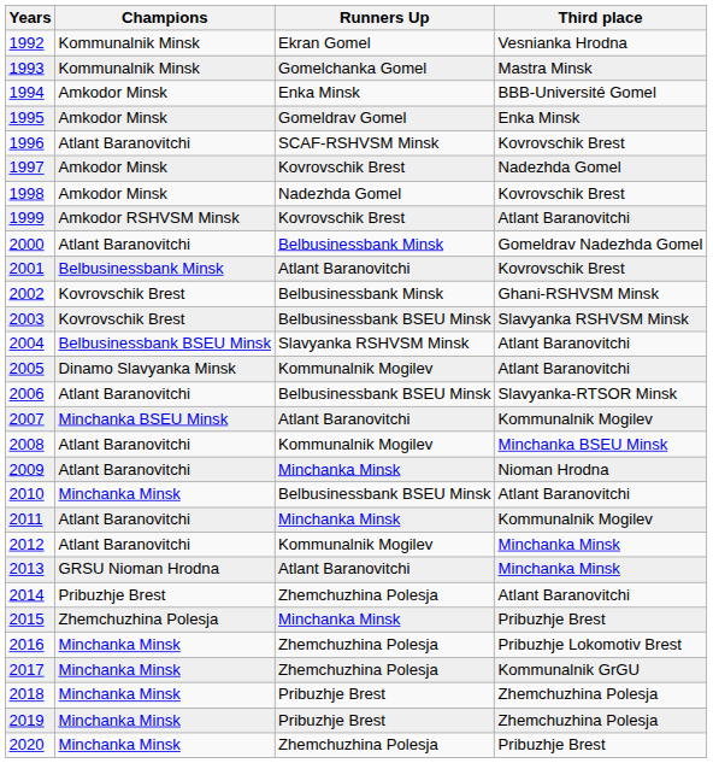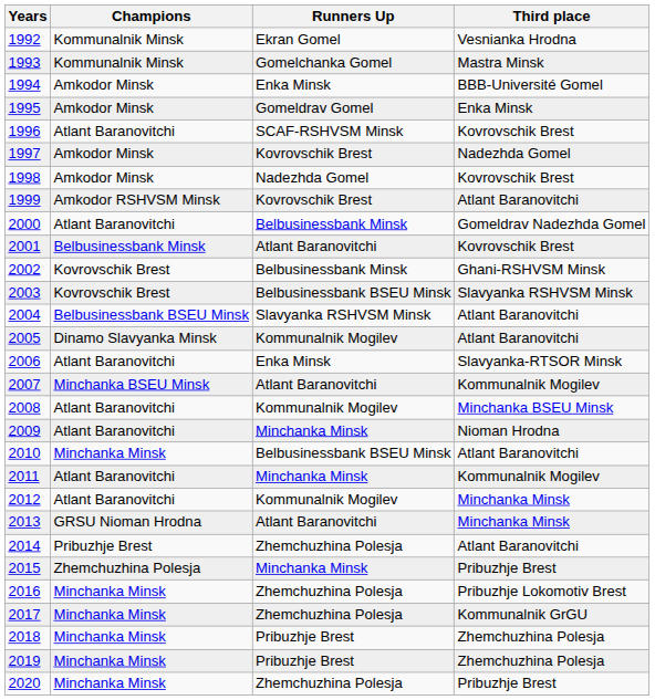2006 | Runners Up: Belbusinessbank BSEU Minsk -> Enka Minsk
